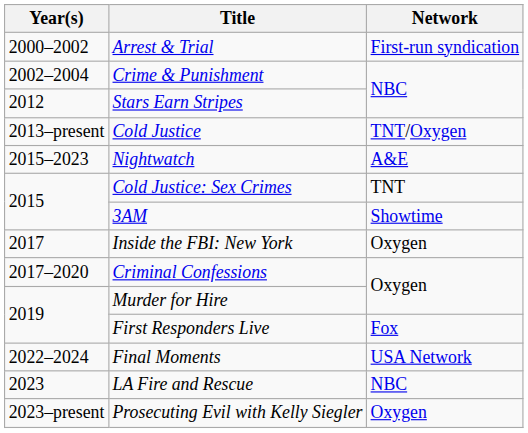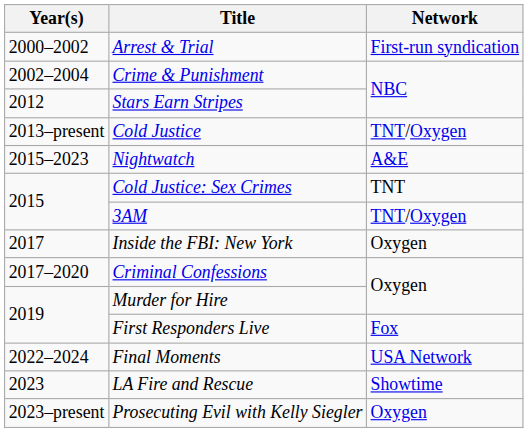3AM | Network: Showtime -> TNT/Oxygen
LA Fire and Rescue | Network: NBC -> Showtime
